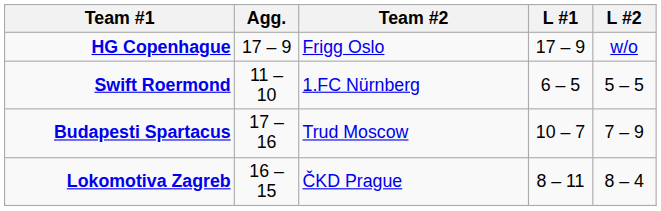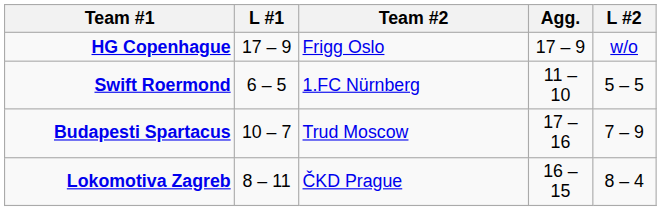columns swapped: Agg. <-> L #1
